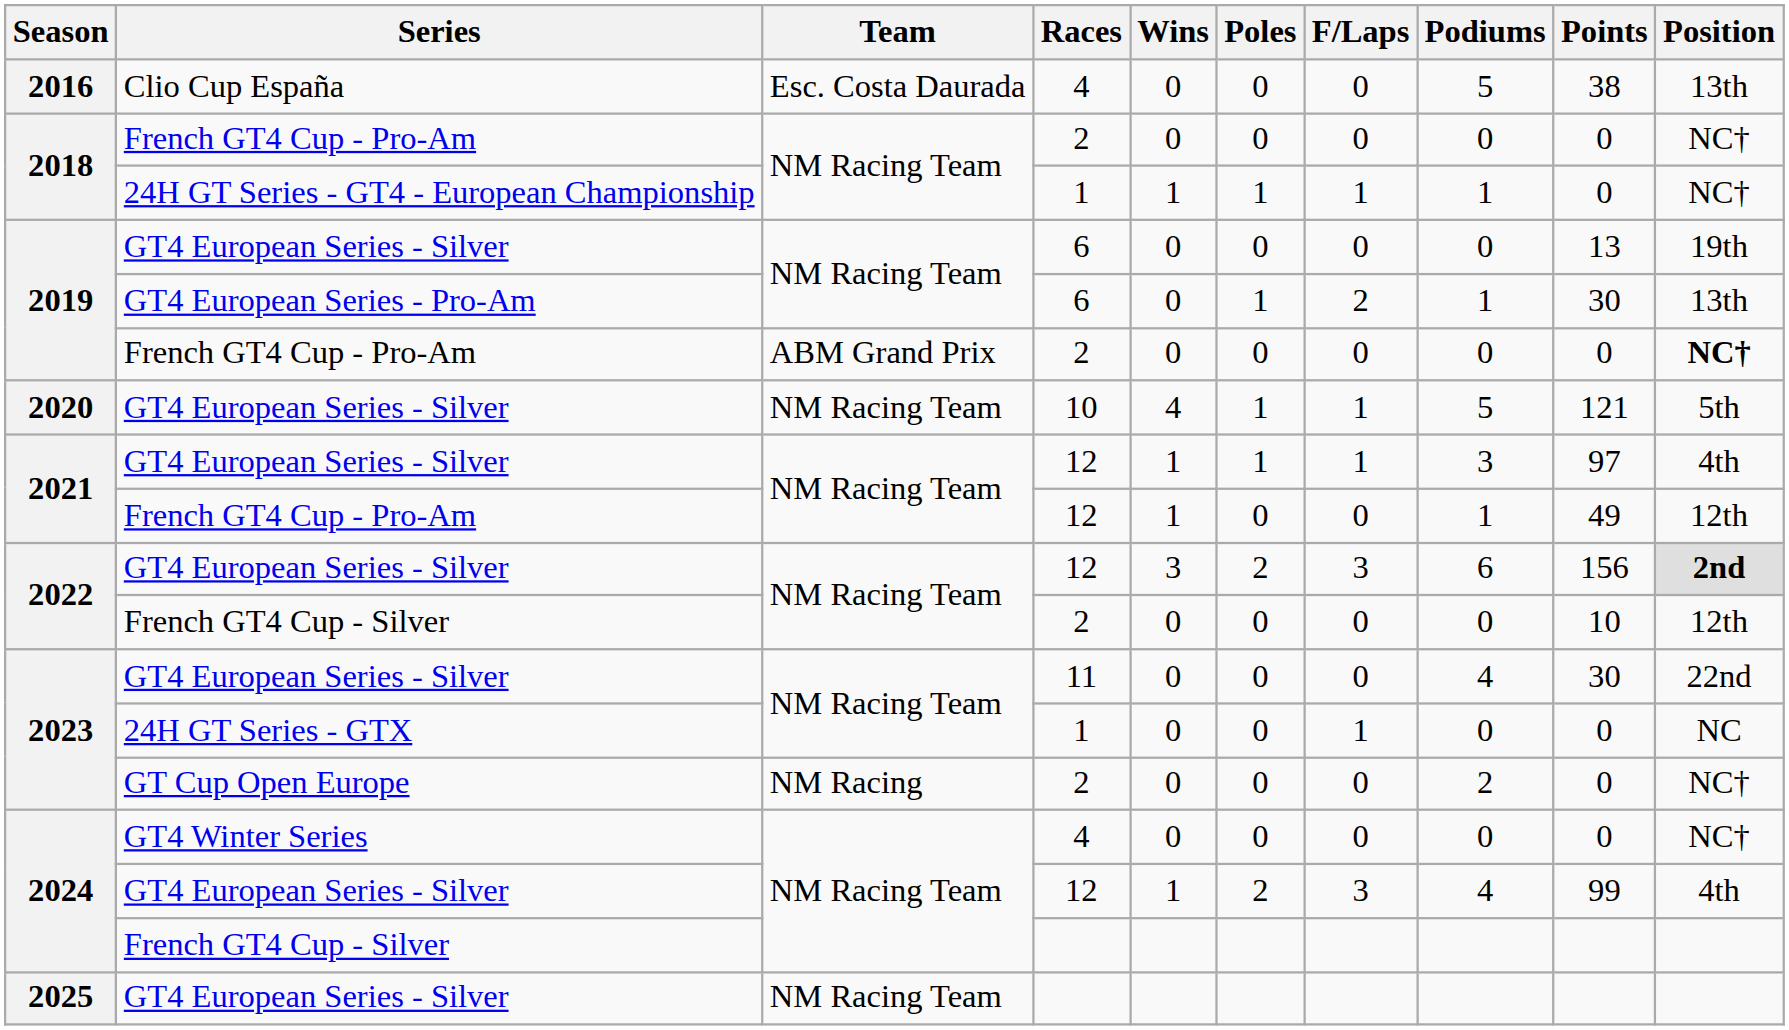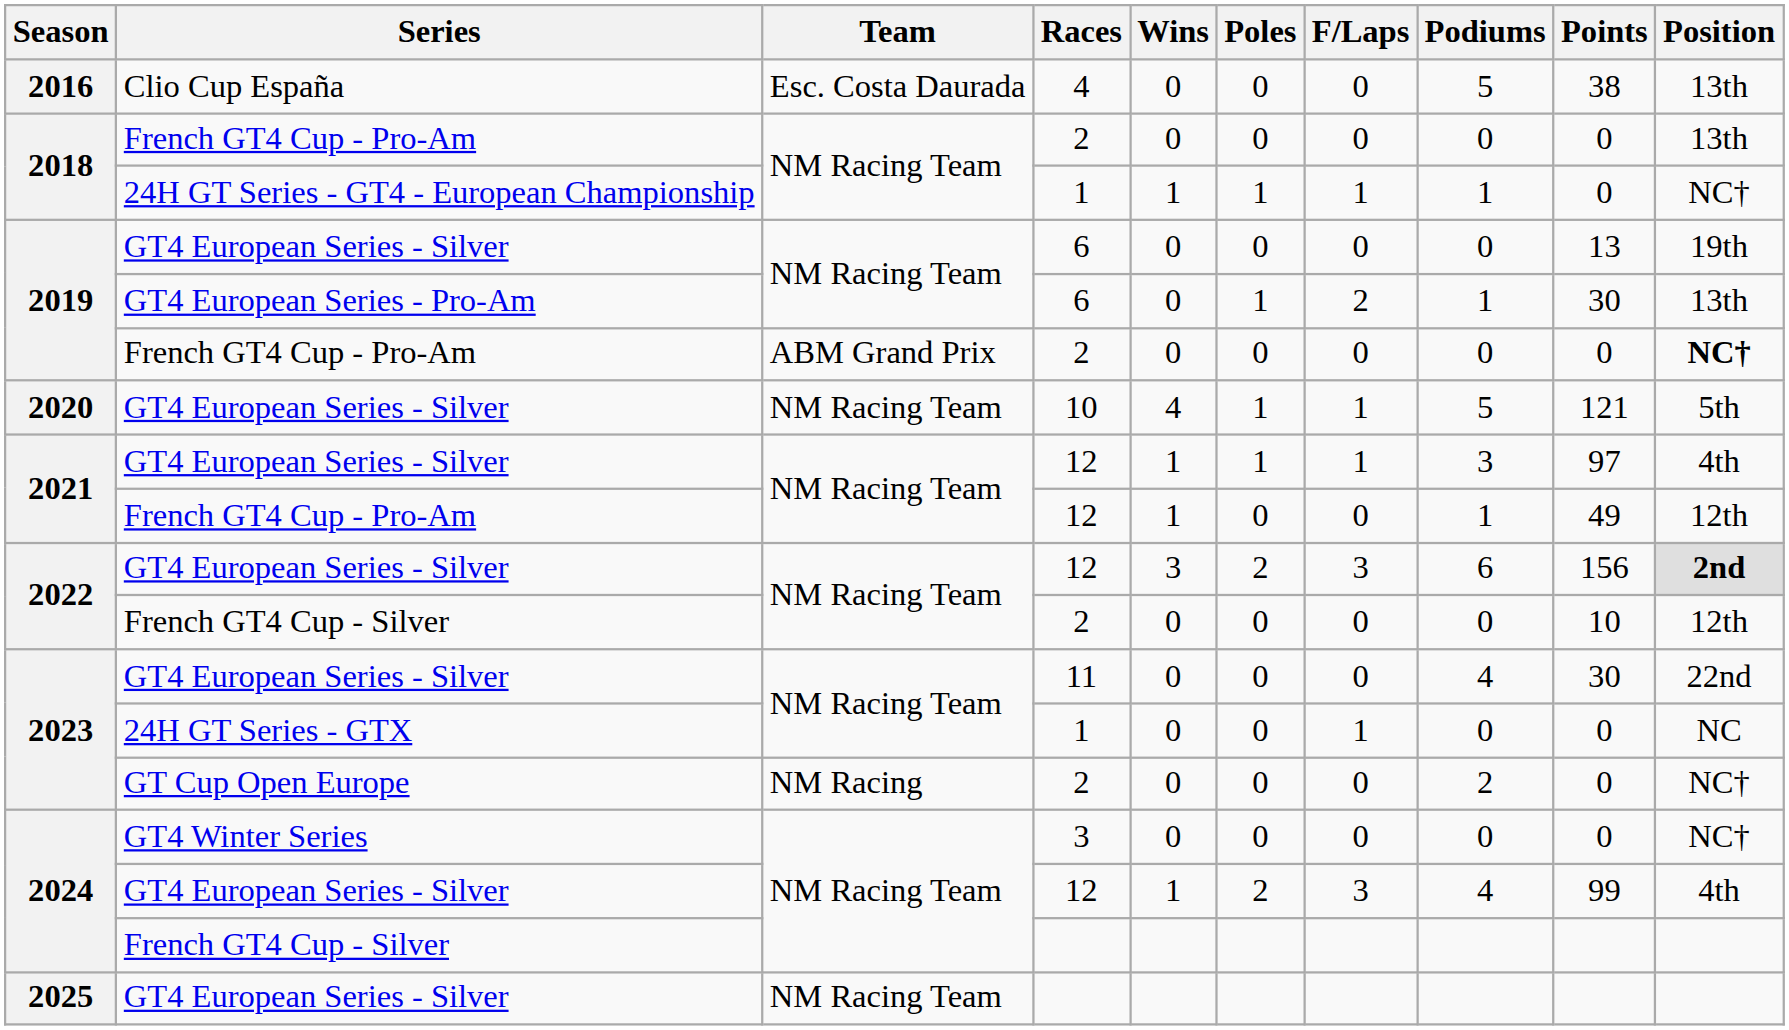2018 / French GT4 Cup - Pro-Am | Position: NC† -> 13th
2024 / GT4 Winter Series | Races: 4 -> 3
